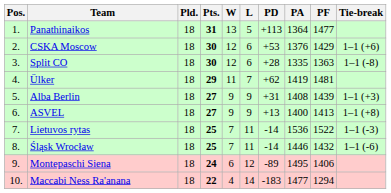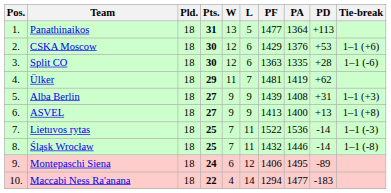columns swapped: PF <-> PD
Split CO | Tie-break: 1–1 (-8) -> 1–1 (-6)
Śląsk Wrocław | Tie-break: 1–1 (-6) -> 1–1 (-8)
